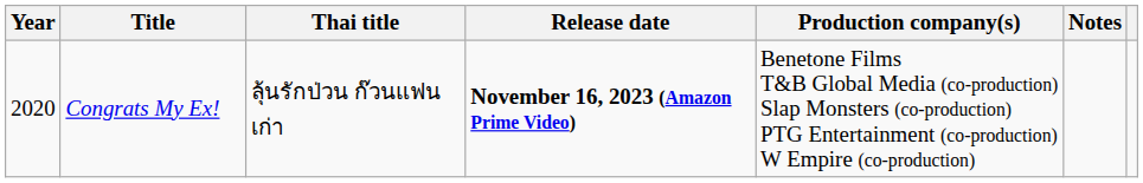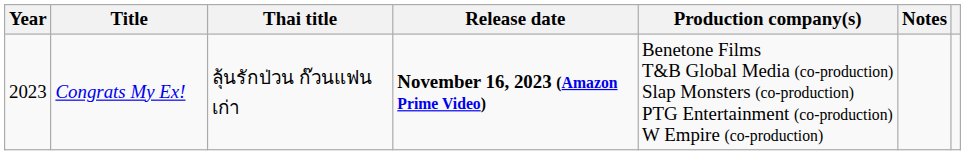Congrats My Ex! | Year: 2020 -> 2023
